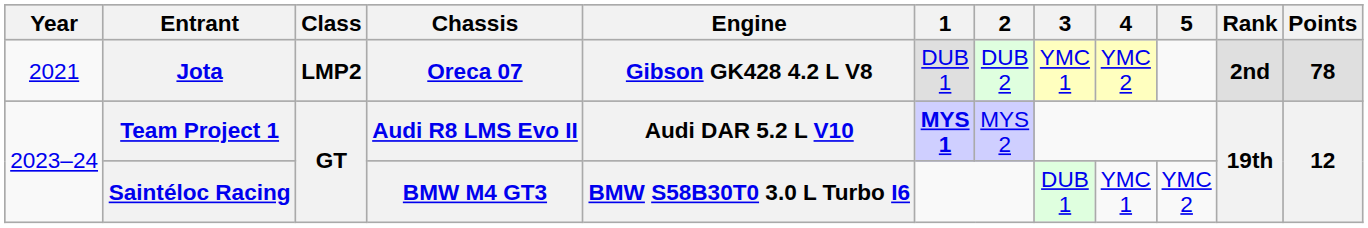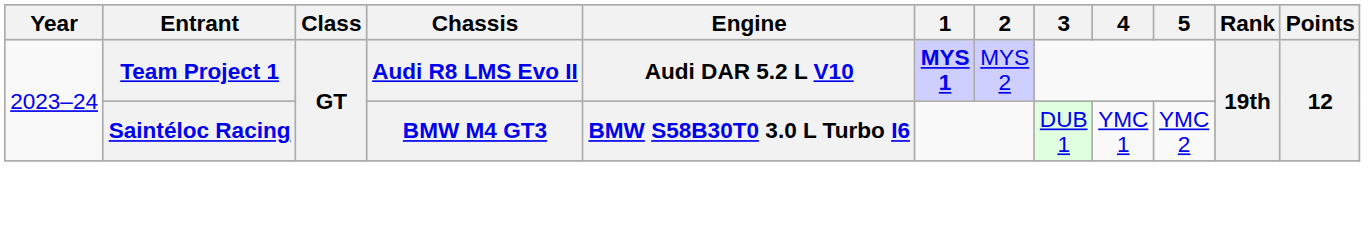- row: 2021 | Jota | LMP2 | Oreca 07 | Gibson GK428 4.2 L V8 | DUB 1 | DUB 2 | YMC 1 | YMC 2 | 2nd | 78
